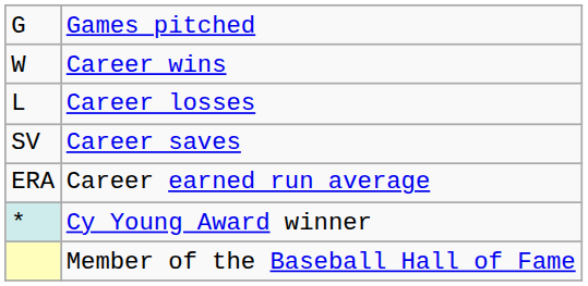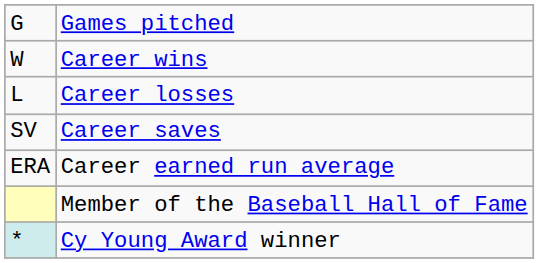rows swapped: Member of the Baseball Hall of Fame <-> Cy Young Award winner
